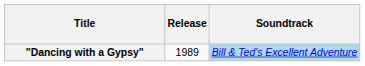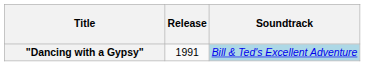"Dancing with a Gypsy" | Release: 1989 -> 1991
